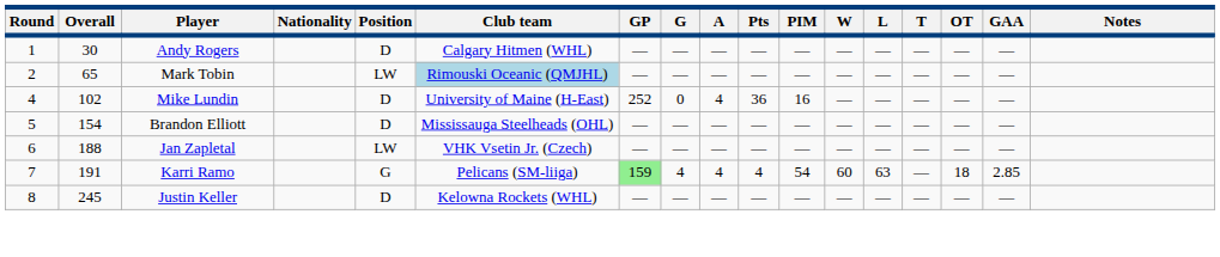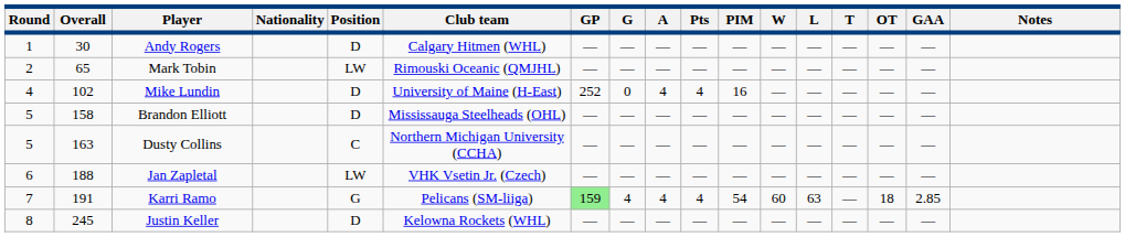Mark Tobin | Club team: lightblue background -> no background
Mike Lundin | Pts: 36 -> 4
Brandon Elliott | Overall: 154 -> 158
+ row: 5 | 163 | Dusty Collins | C | Northern Michigan University (CCHA) | — | — | — | — | — | — | — | — | — | —
